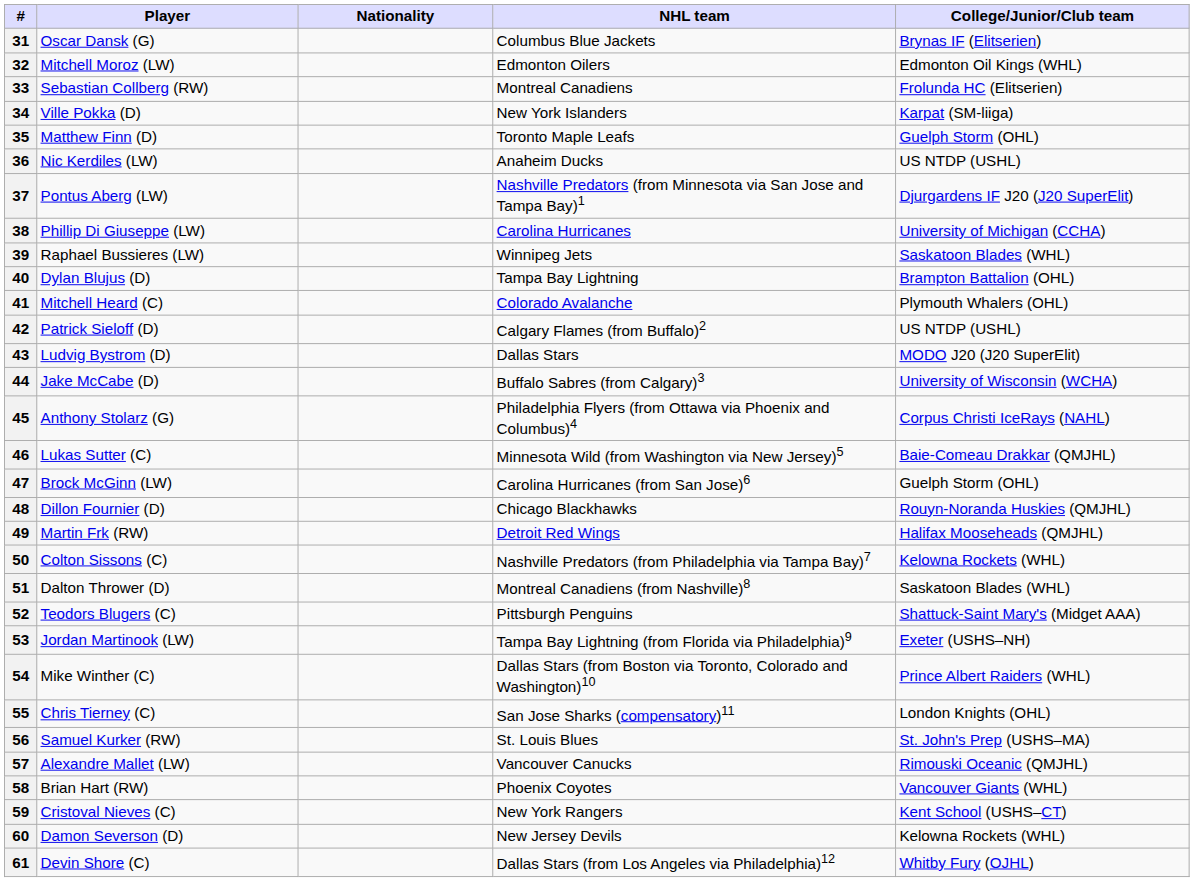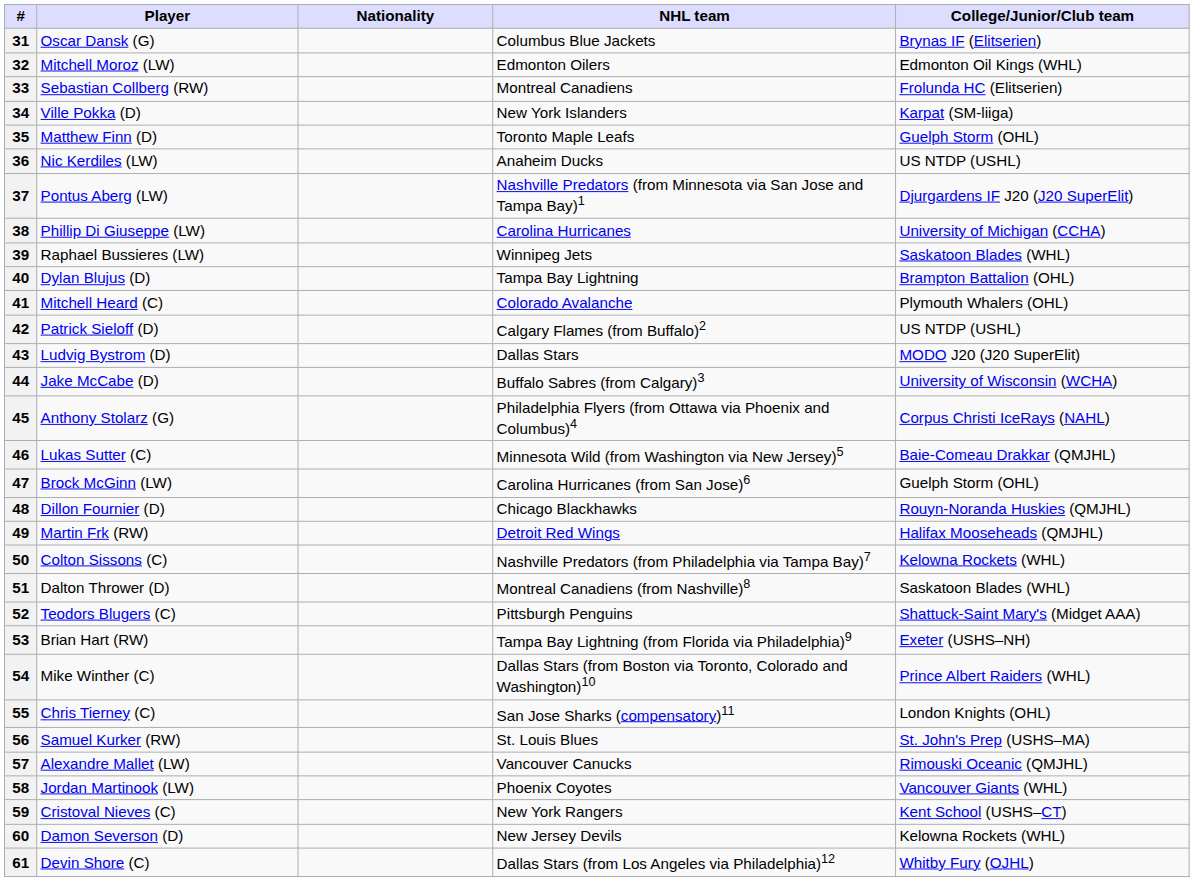53 | Player: Jordan Martinook (LW) -> Brian Hart (RW)
58 | Player: Brian Hart (RW) -> Jordan Martinook (LW)
